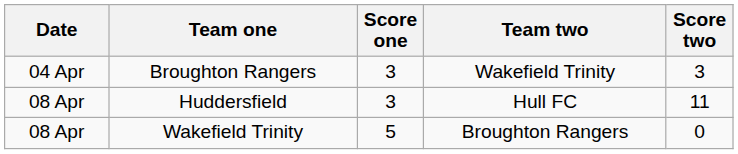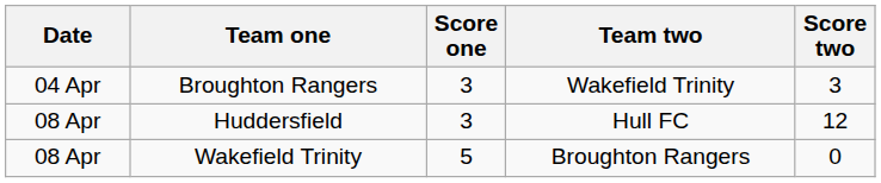Huddersfield | Score two: 11 -> 12
